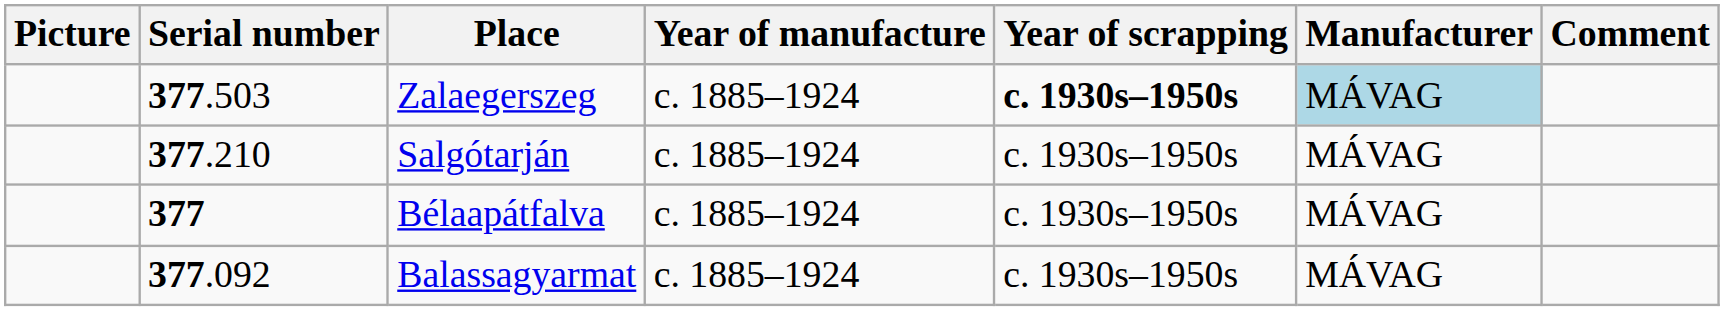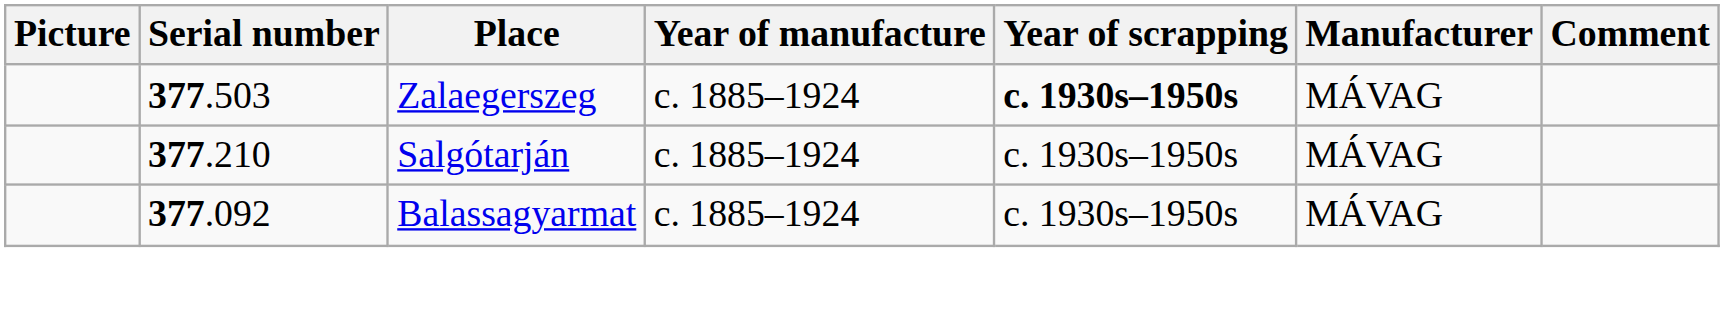Zalaegerszeg | Manufacturer: lightblue background -> no background
- row: 377 | Bélaapátfalva | c. 1885–1924 | c. 1930s–1950s | MÁVAG
